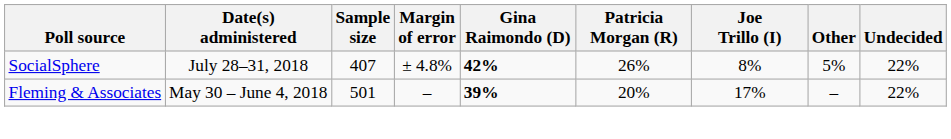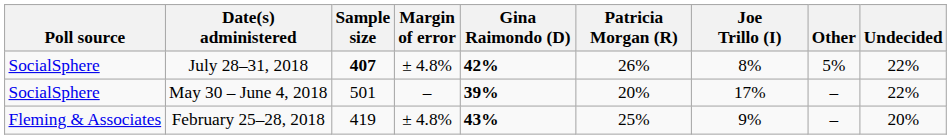July 28–31, 2018 | Sample size: normal -> bold
May 30 – June 4, 2018 | Poll source: Fleming & Associates -> SocialSphere
+ row: Fleming & Associates | February 25–28, 2018 | 419 | ± 4.8% | 43% | 25% | 9% | – | 20%
